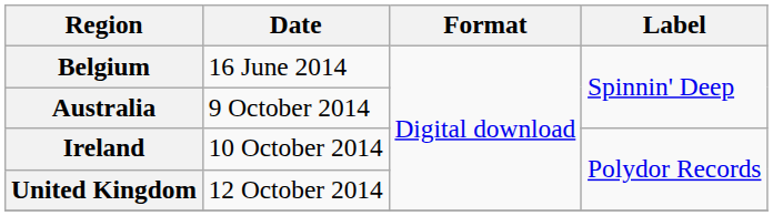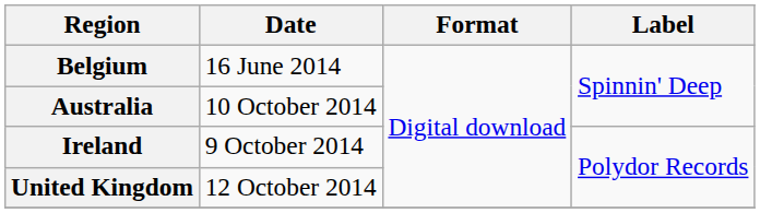Australia | Date: 9 October 2014 -> 10 October 2014
Ireland | Date: 10 October 2014 -> 9 October 2014
